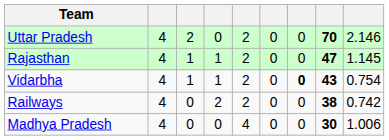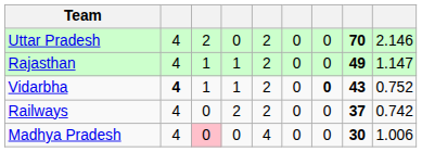Rajasthan | column 8: 47 -> 49
Rajasthan | column 9: 1.145 -> 1.147
Vidarbha | column 2: normal -> bold
Vidarbha | column 9: 0.754 -> 0.752
Railways | column 8: 38 -> 37
Madhya Pradesh | column 3: no background -> pink background
